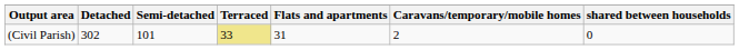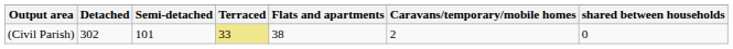(Civil Parish) | Flats and apartments: 31 -> 38
